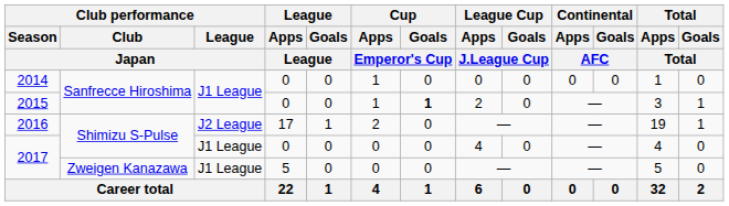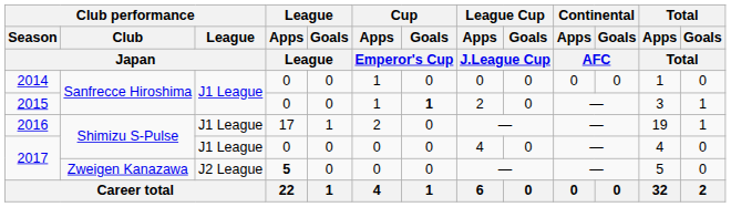2016 | Club performance / League / Japan: J2 League -> J1 League
2017 / Zweigen Kanazawa | Club performance / League / Japan: J1 League -> J2 League
2017 / Zweigen Kanazawa | League / Apps / League: normal -> bold
